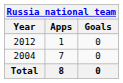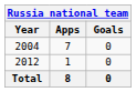rows swapped: 2004 <-> 2012
